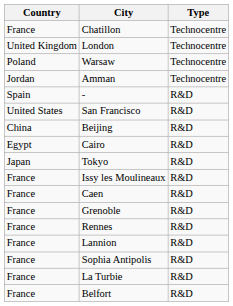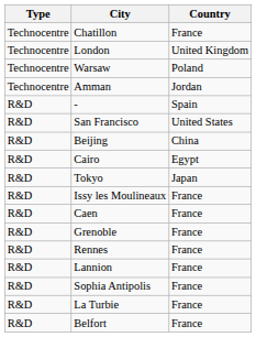columns swapped: Type <-> Country
